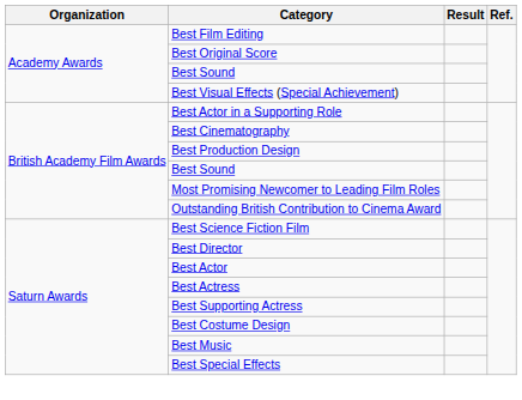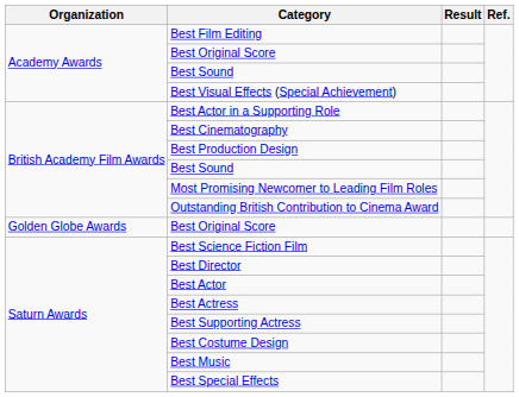+ row: Golden Globe Awards | Best Original Score
